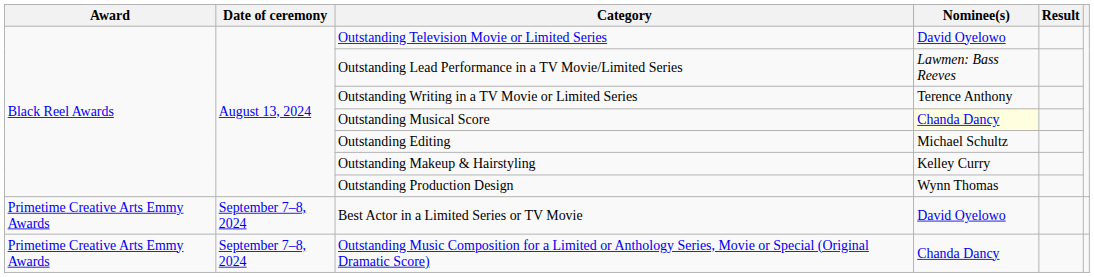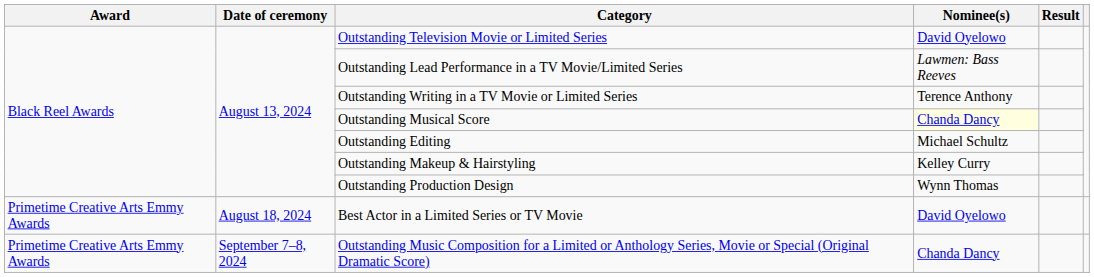Best Actor in a Limited Series or TV Movie | Date of ceremony: September 7–8, 2024 -> August 18, 2024
